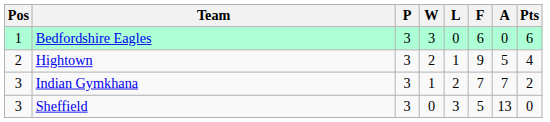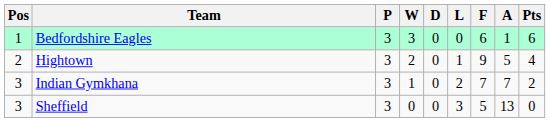+ column: D | 0 | 0 | 0 | 0
Bedfordshire Eagles | A: 0 -> 1
